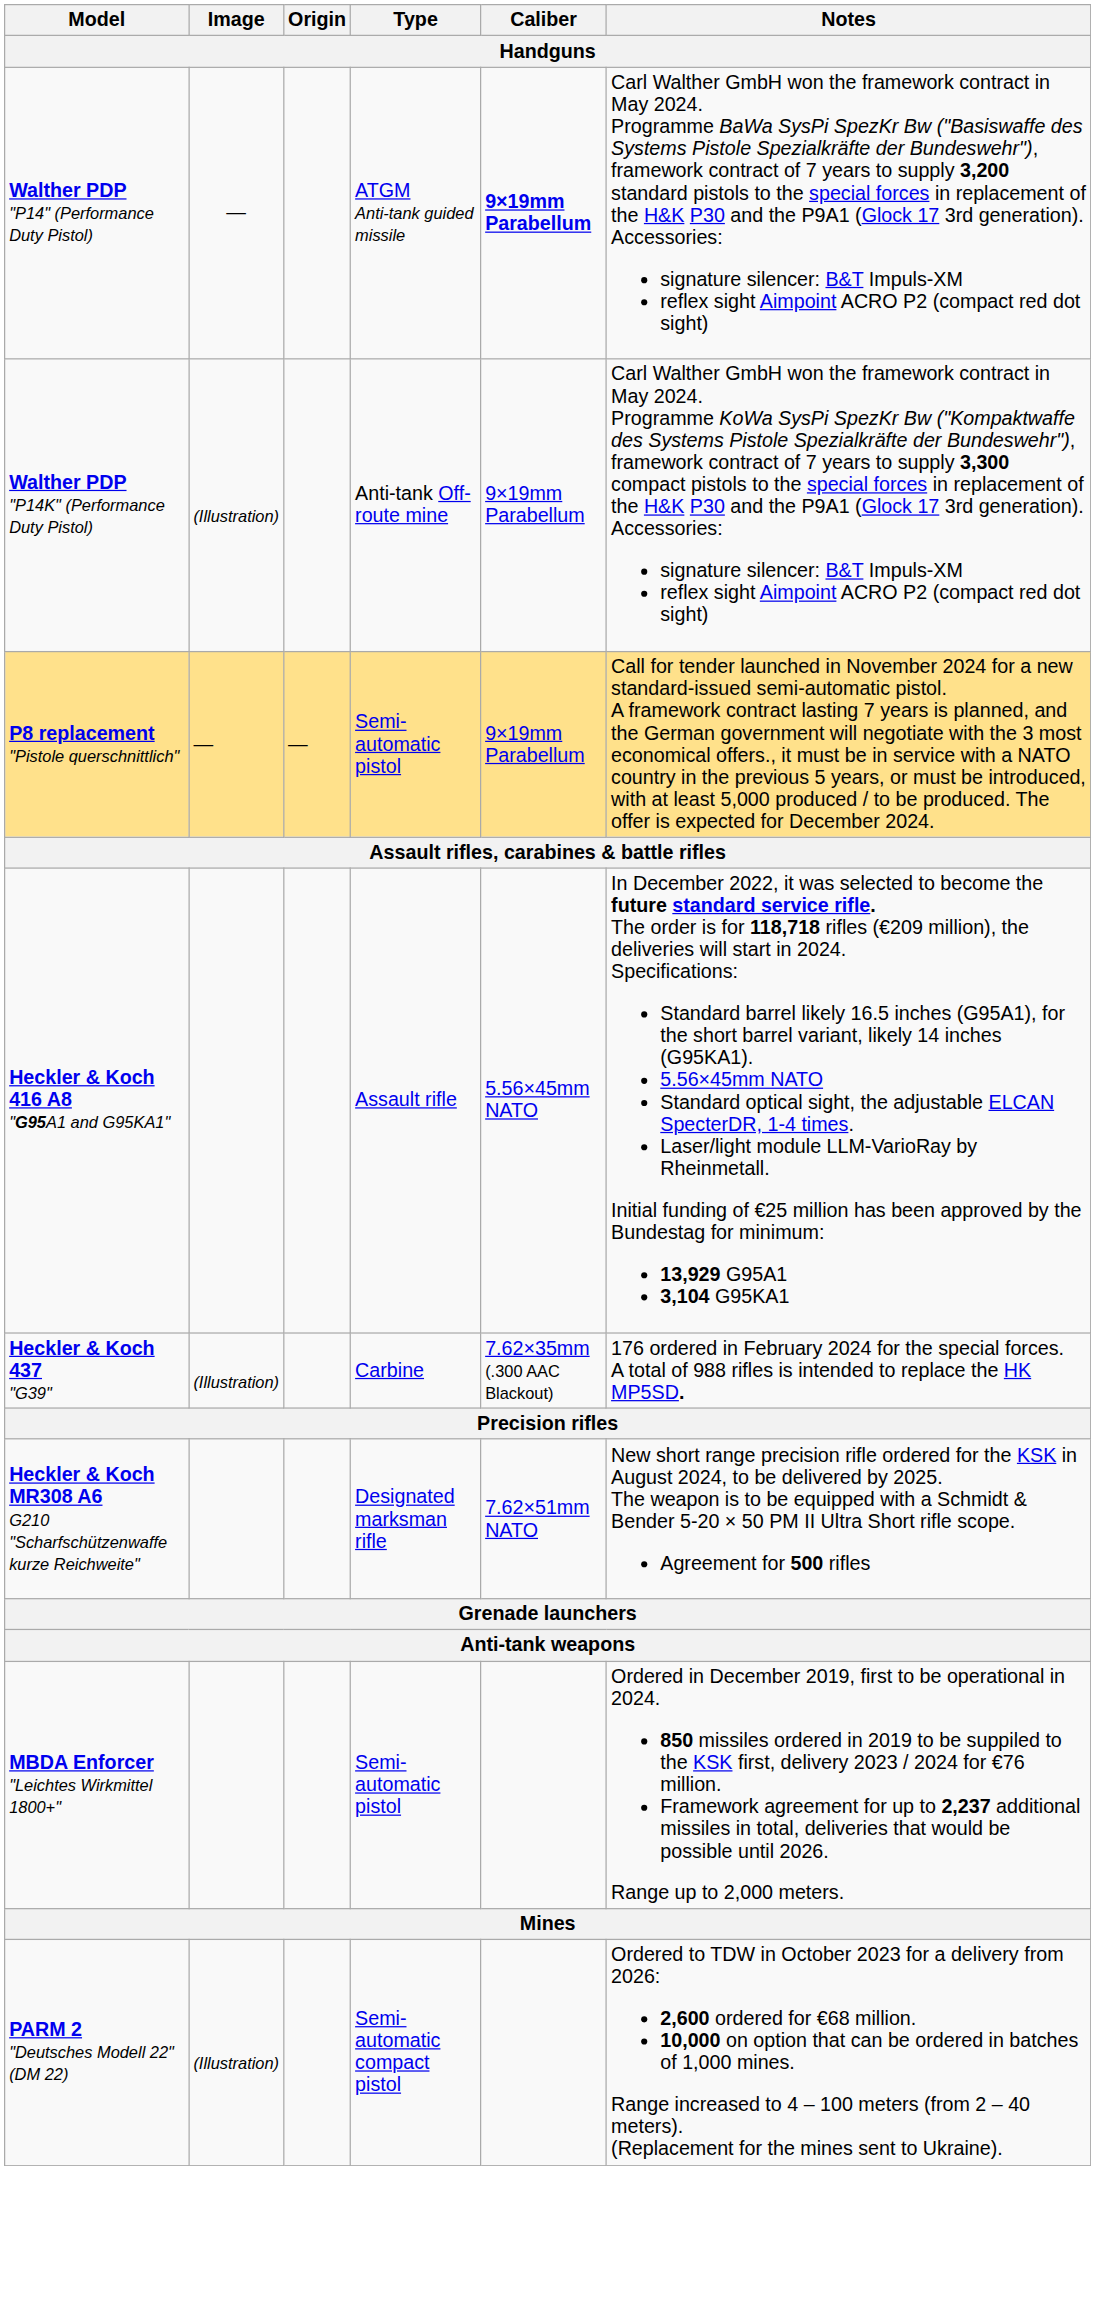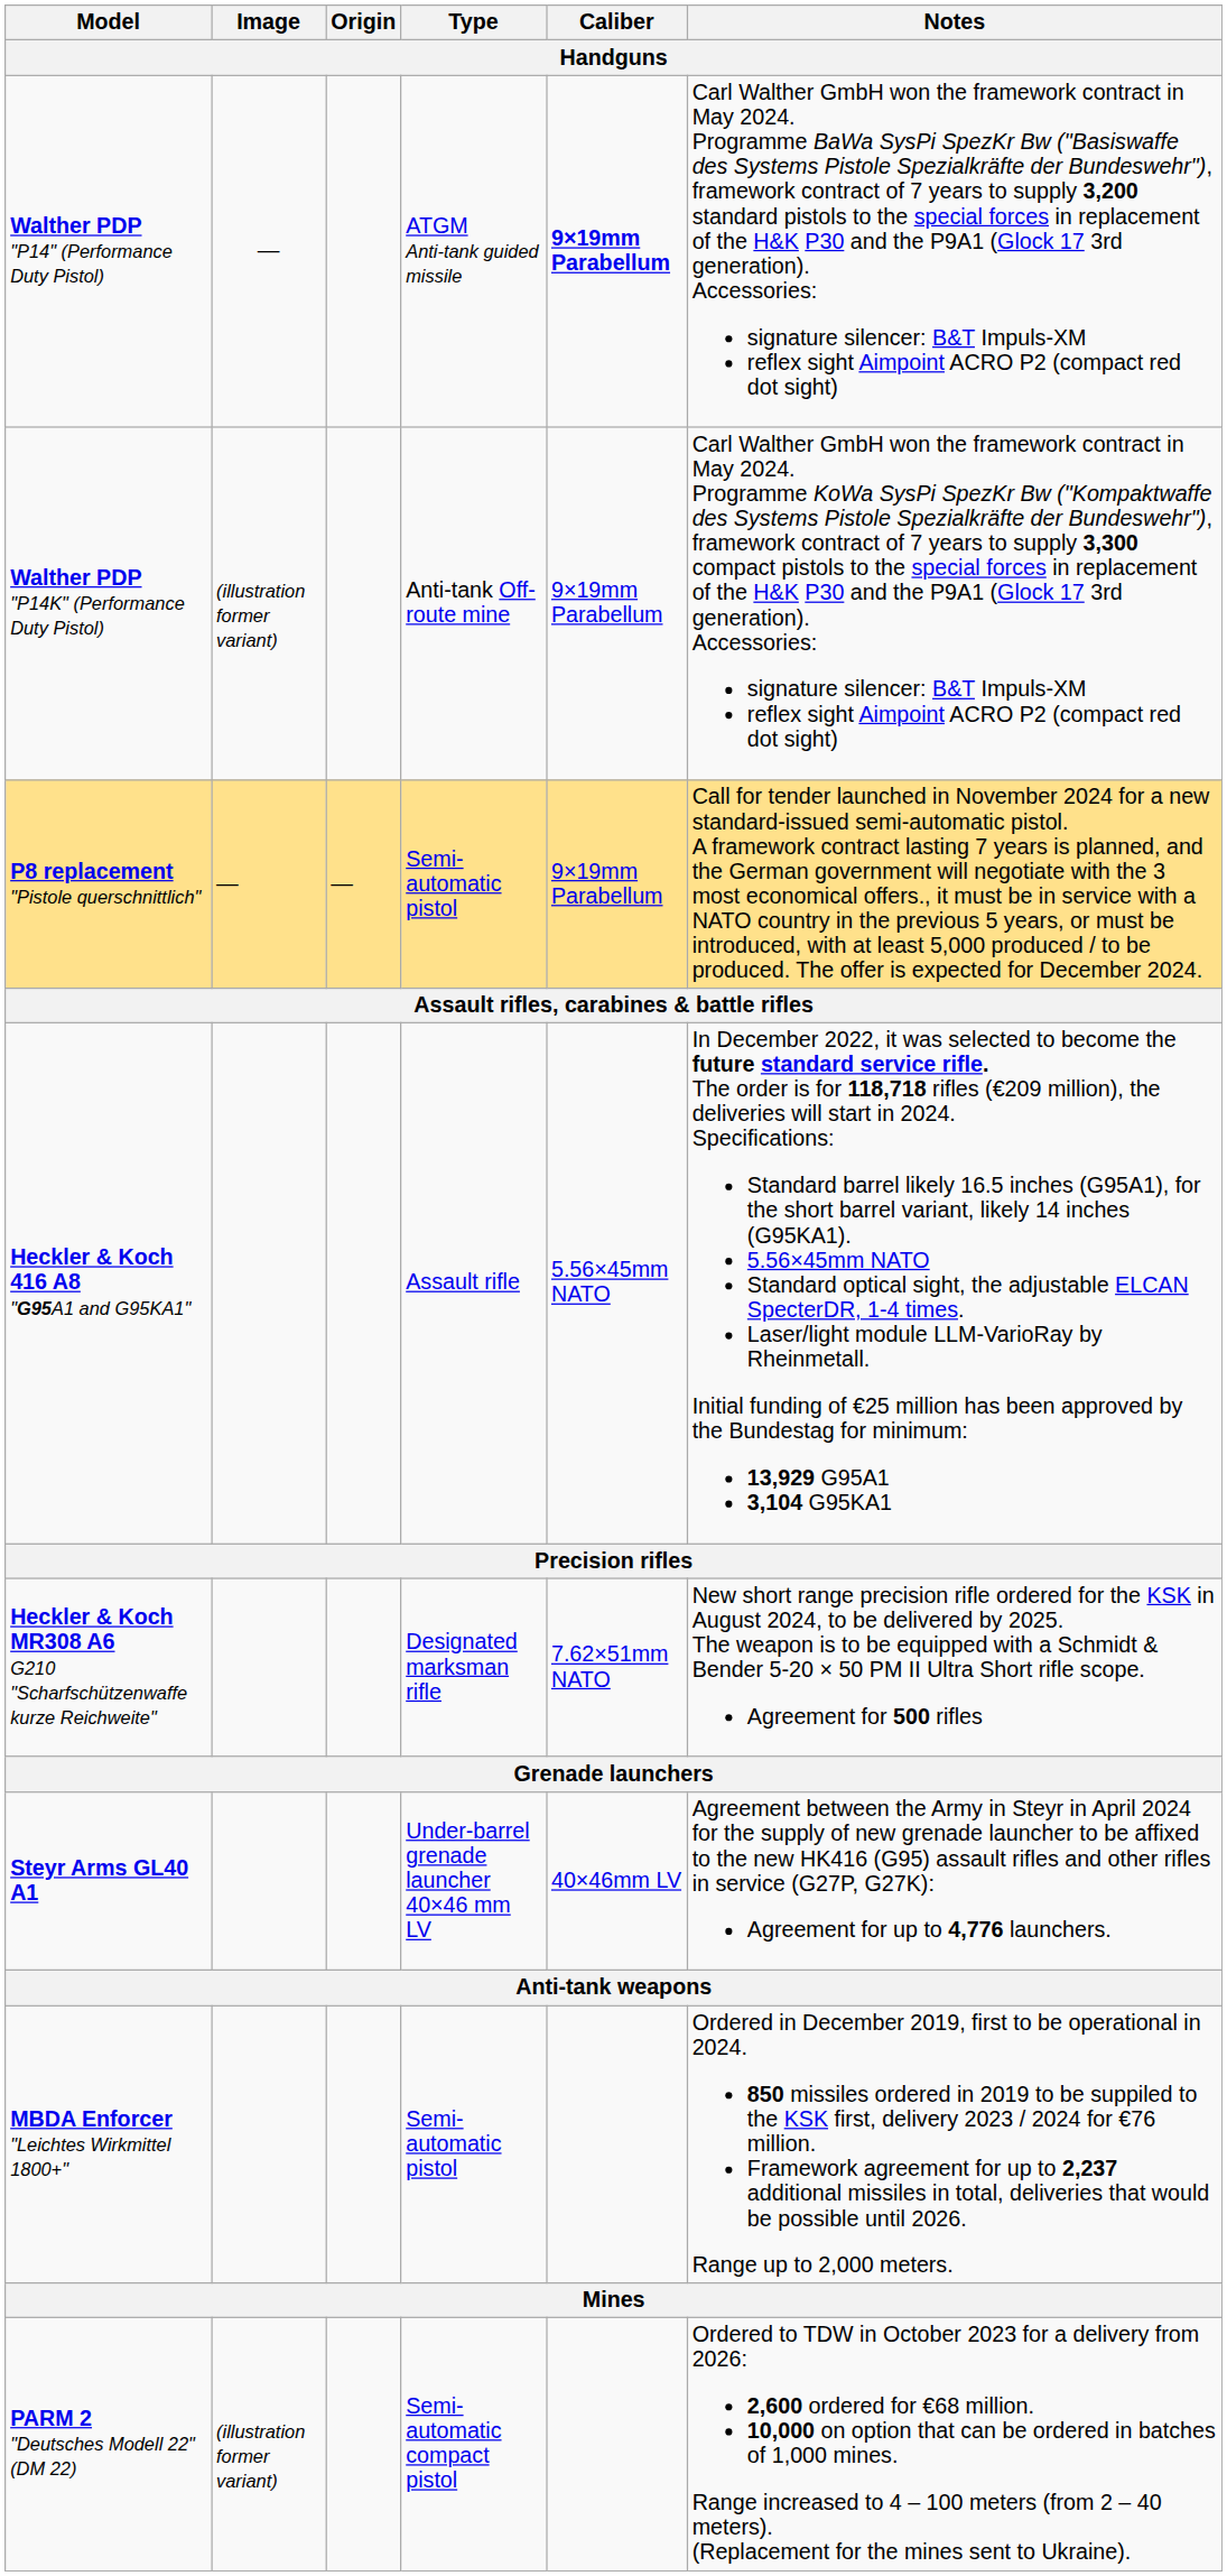Walther PDP "P14K" (Performance Duty Pistol) | Image: (Illustration) -> (illustration former variant)
- row: Heckler & Koch 437 "G39" | (Illustration) | Carbine | 7.62×35mm (.300 AAC Blackout) | 176 ordered in February 2024 for the special forces. A total of 988 rifles is intended to replace the HK MP5SD.
+ row: Steyr Arms GL40 A1 | Under-barrel grenade launcher 40×46 mm LV | 40×46mm LV | Agreement between the Army in Steyr in April 2024 for the supply of new grenade launcher to be affixed to the new HK416 (G95) assault rifles and other rifles in service (G27P, G27K): Agreement for up to 4,776 launchers.
PARM 2 "Deutsches Modell 22" (DM 22) | Image: (Illustration) -> (illustration former variant)
